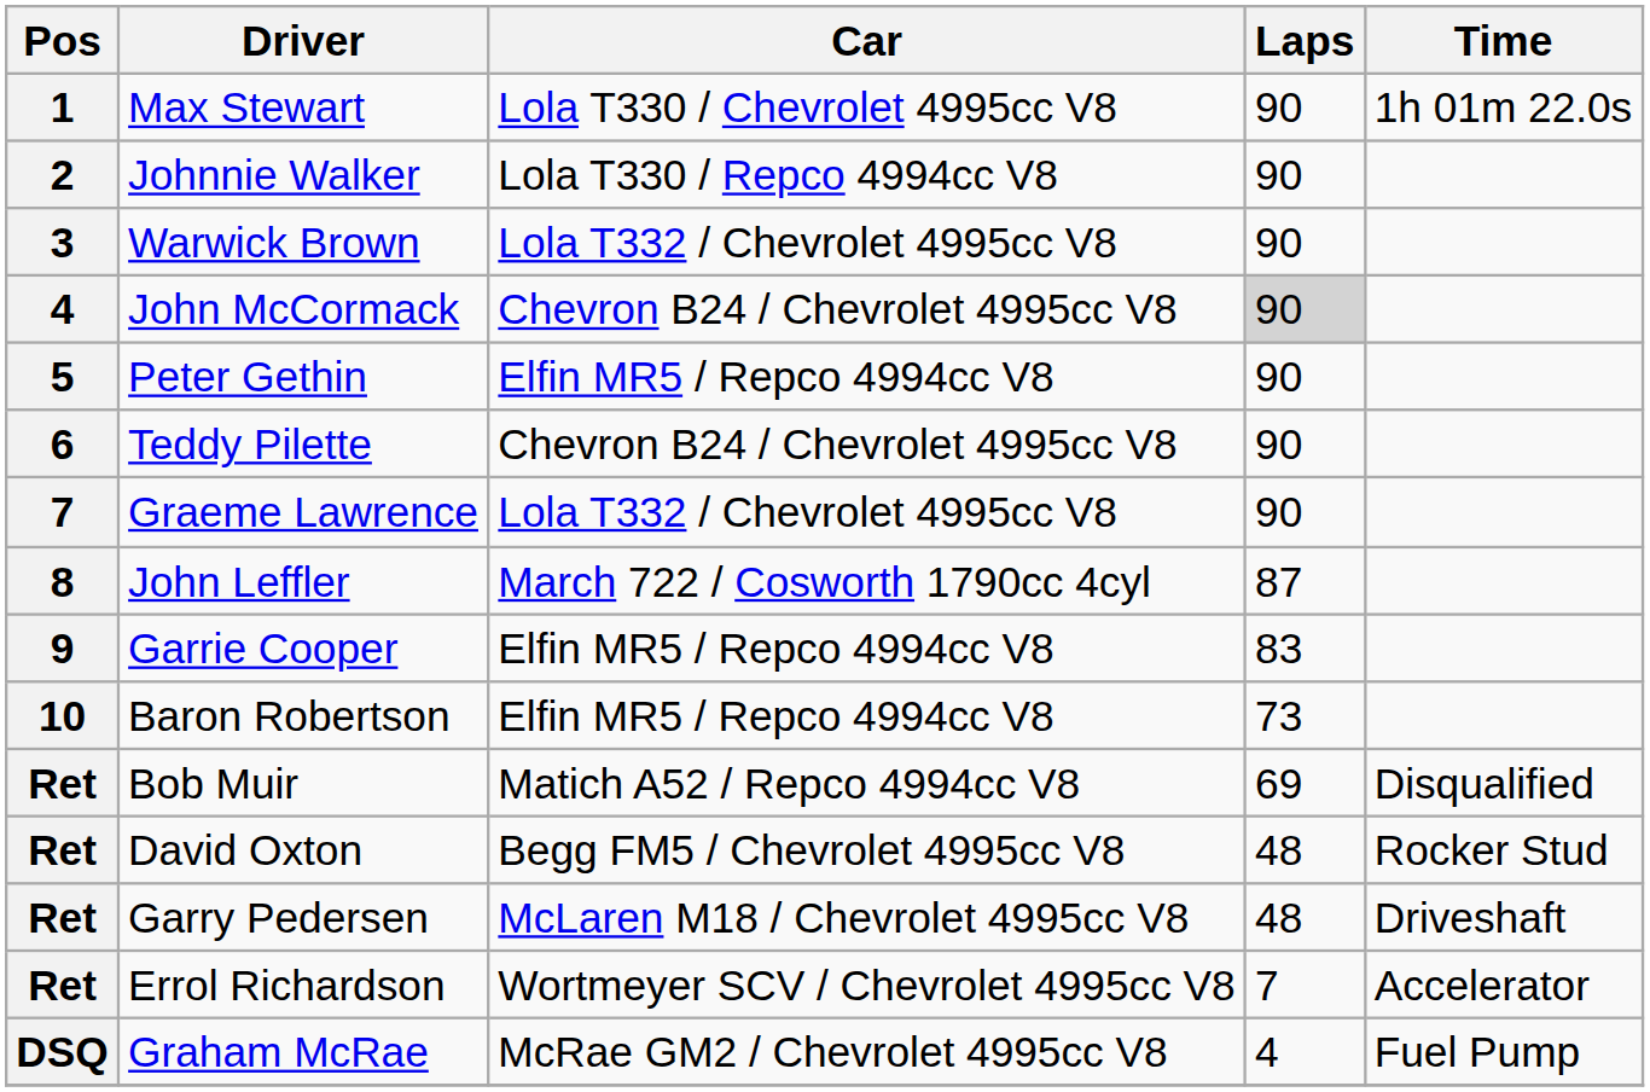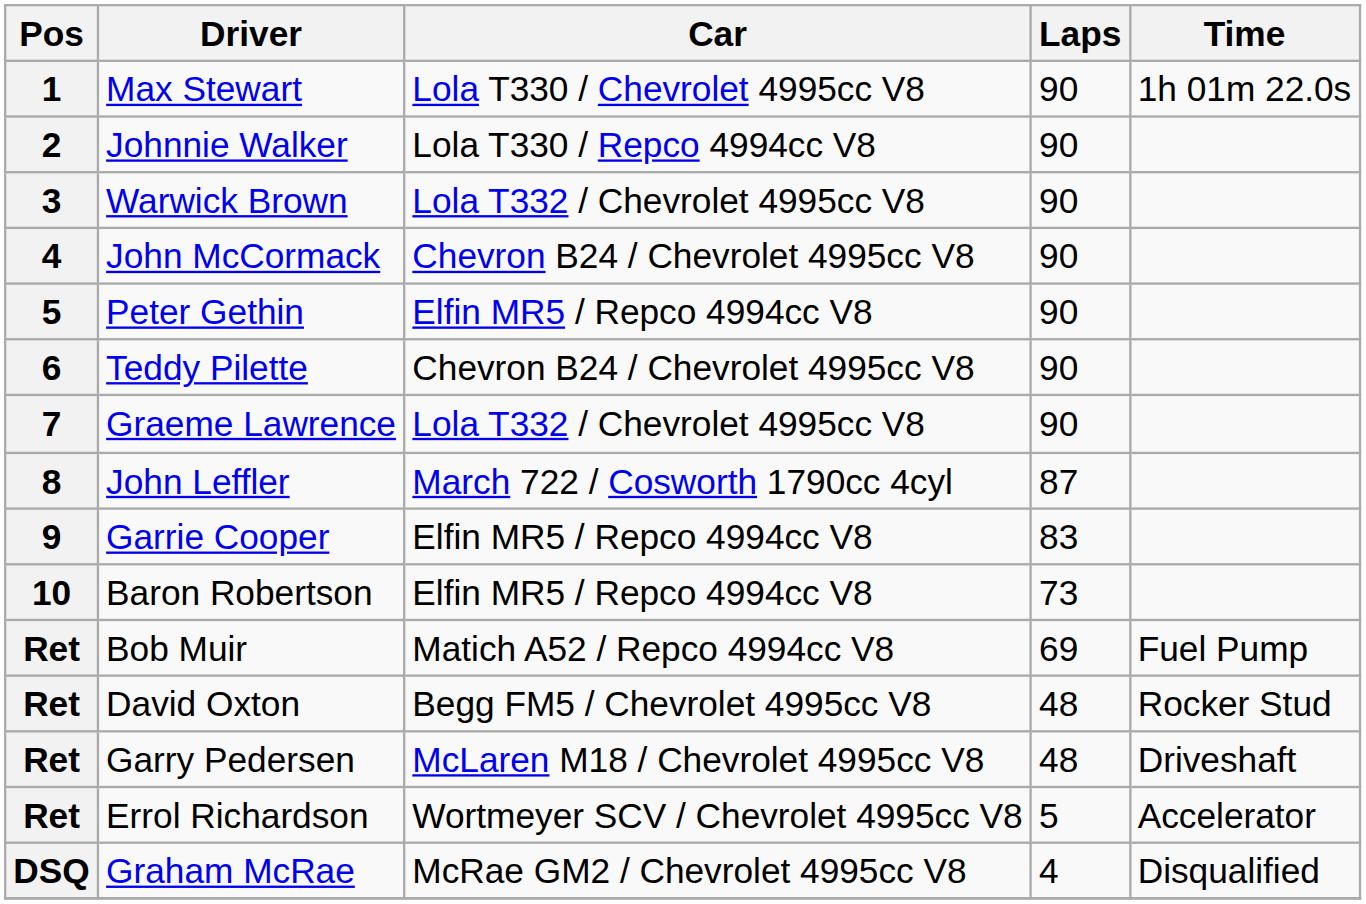John McCormack | Laps: lightgrey background -> no background
Bob Muir | Time: Disqualified -> Fuel Pump
Errol Richardson | Laps: 7 -> 5
Graham McRae | Time: Fuel Pump -> Disqualified
